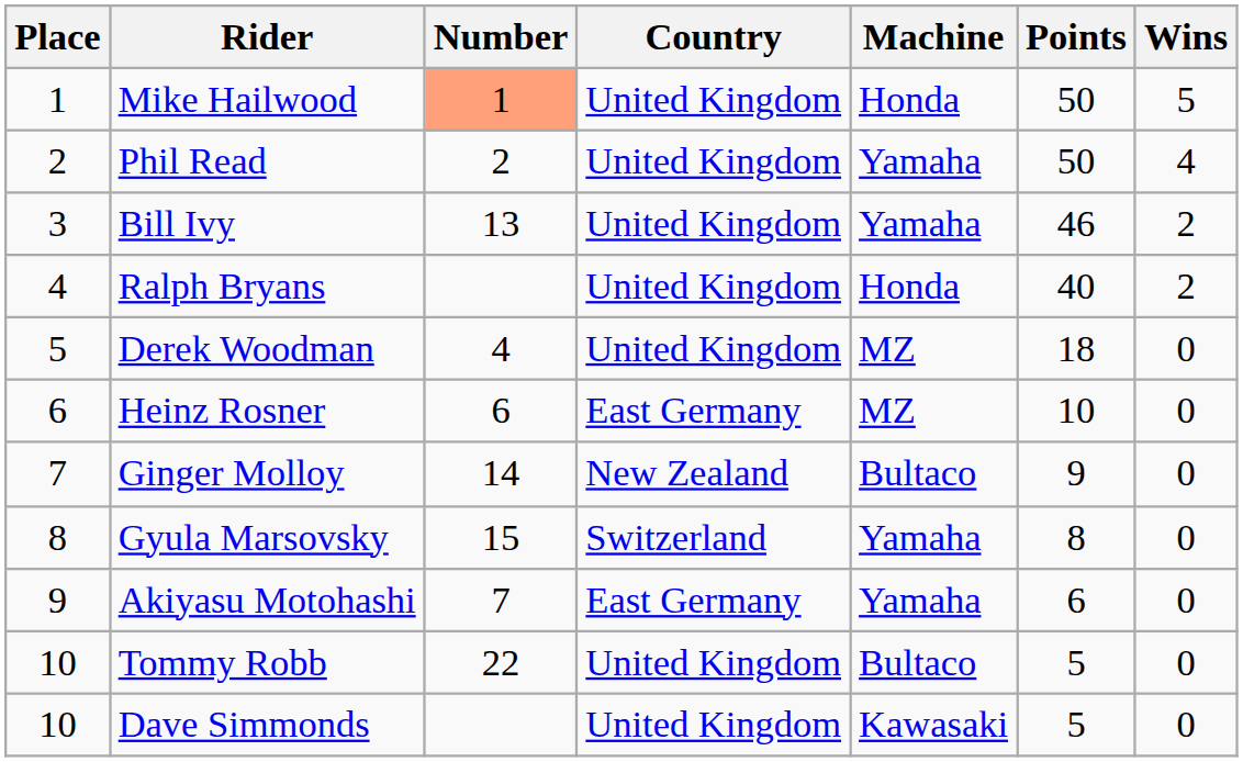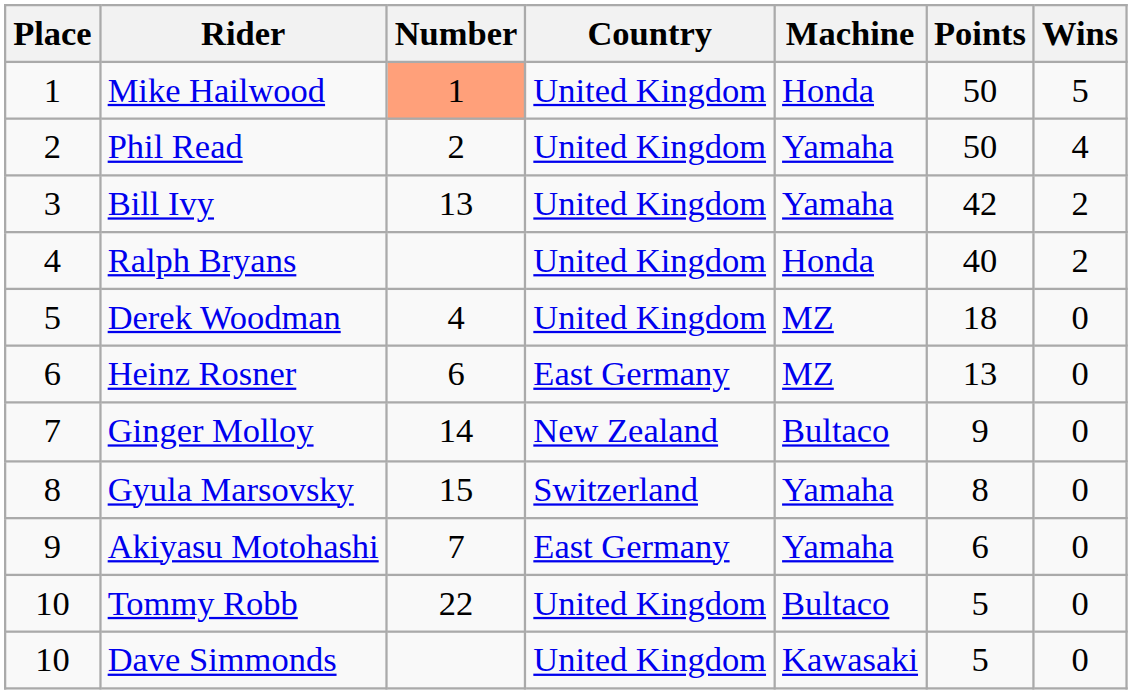Bill Ivy | Points: 46 -> 42
Heinz Rosner | Points: 10 -> 13
